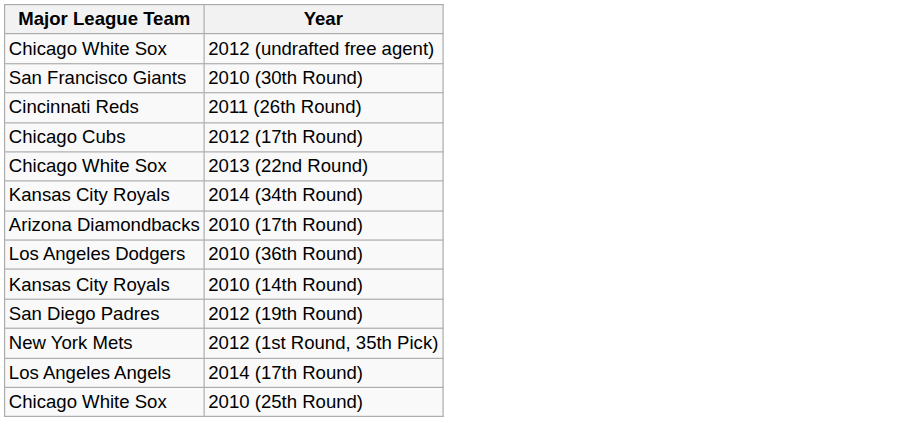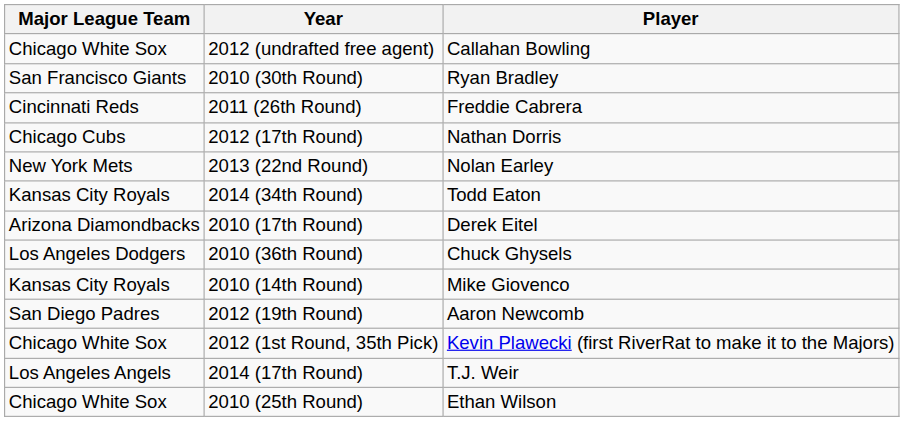+ column: Player | Callahan Bowling | Ryan Bradley | Freddie Cabrera | Nathan Dorris | Nolan Earley | Todd Eaton | Derek Eitel | Chuck Ghysels | Mike Giovenco | Aaron Newcomb | Kevin Plawecki (first RiverRat to make it to the Majors) | T.J. Weir | Ethan Wilson
2013 (22nd Round) | Major League Team: Chicago White Sox -> New York Mets
2012 (1st Round, 35th Pick) | Major League Team: New York Mets -> Chicago White Sox
